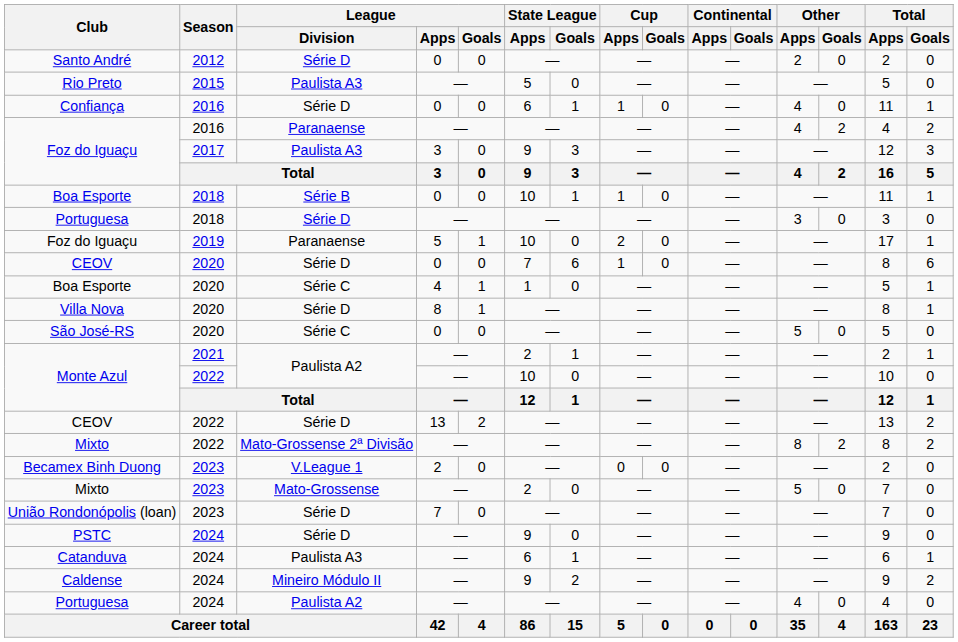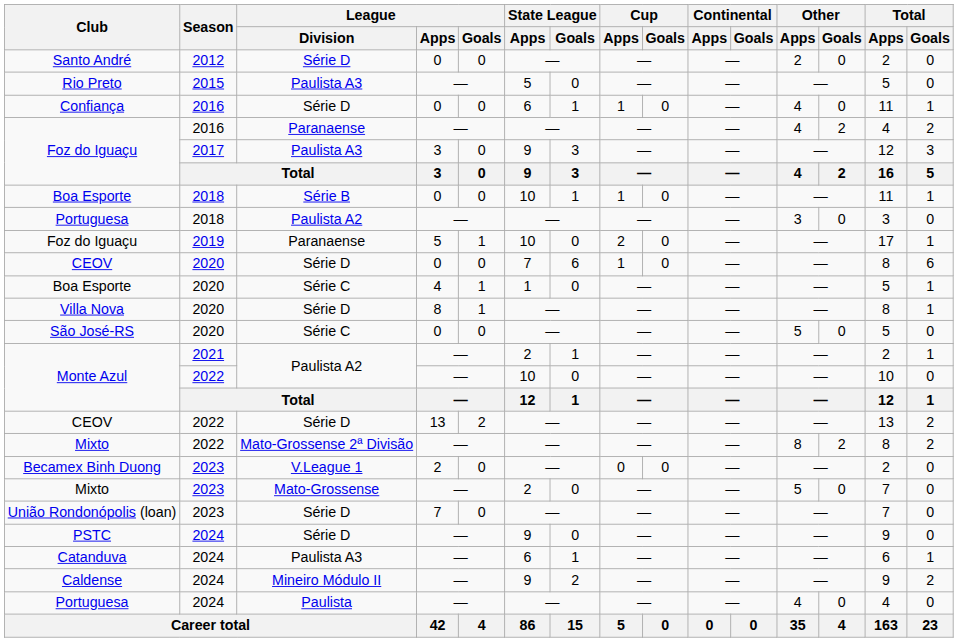Portuguesa / 2018 | League / Division: Série D -> Paulista A2
Portuguesa / 2024 | League / Division: Paulista A2 -> Paulista
